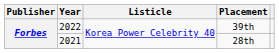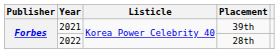39th | Year: 2022 -> 2021
28th | Year: 2021 -> 2022
